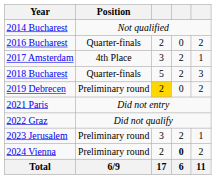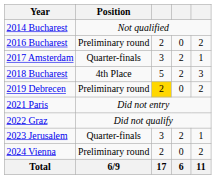2016 Bucharest | Position: Quarter-finals -> Preliminary round
2017 Amsterdam | Position: 4th Place -> Quarter-finals
2018 Bucharest | Position: Quarter-finals -> 4th Place
2023 Jerusalem | Position: Preliminary round -> Quarter-finals
2024 Vienna | column 4: bold -> normal
